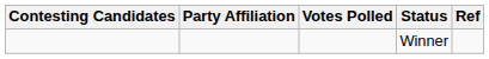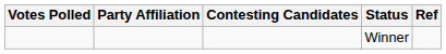columns swapped: Contesting Candidates <-> Votes Polled
